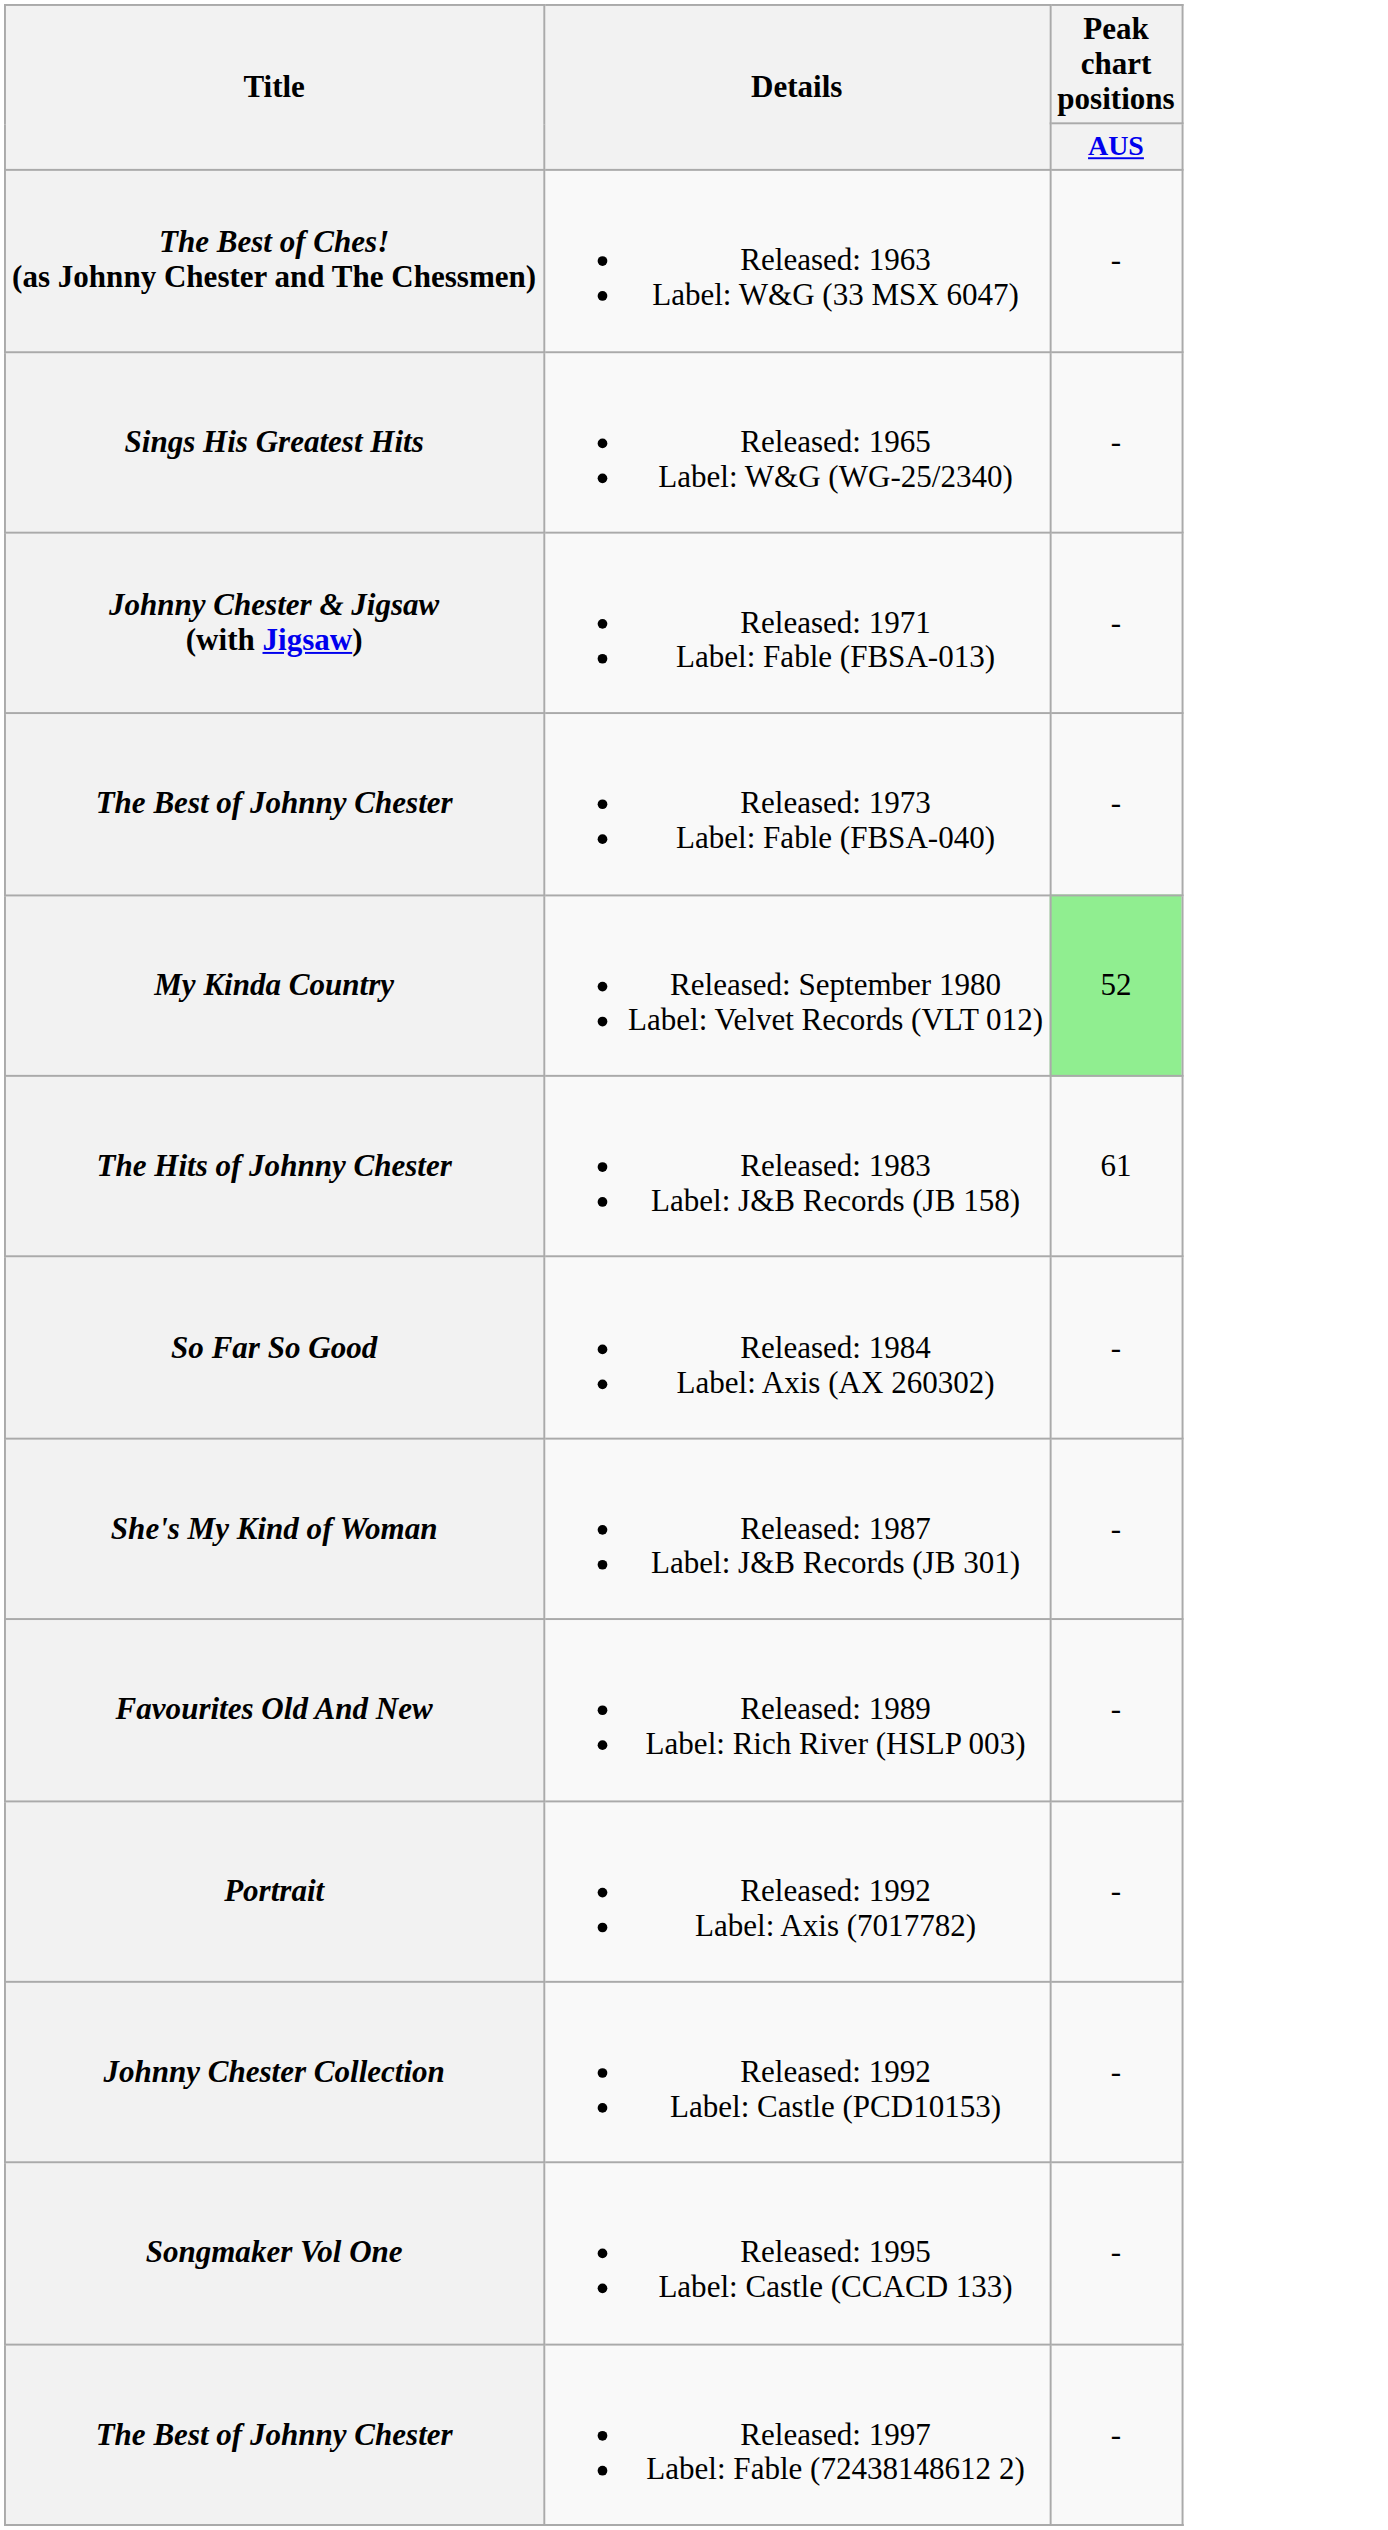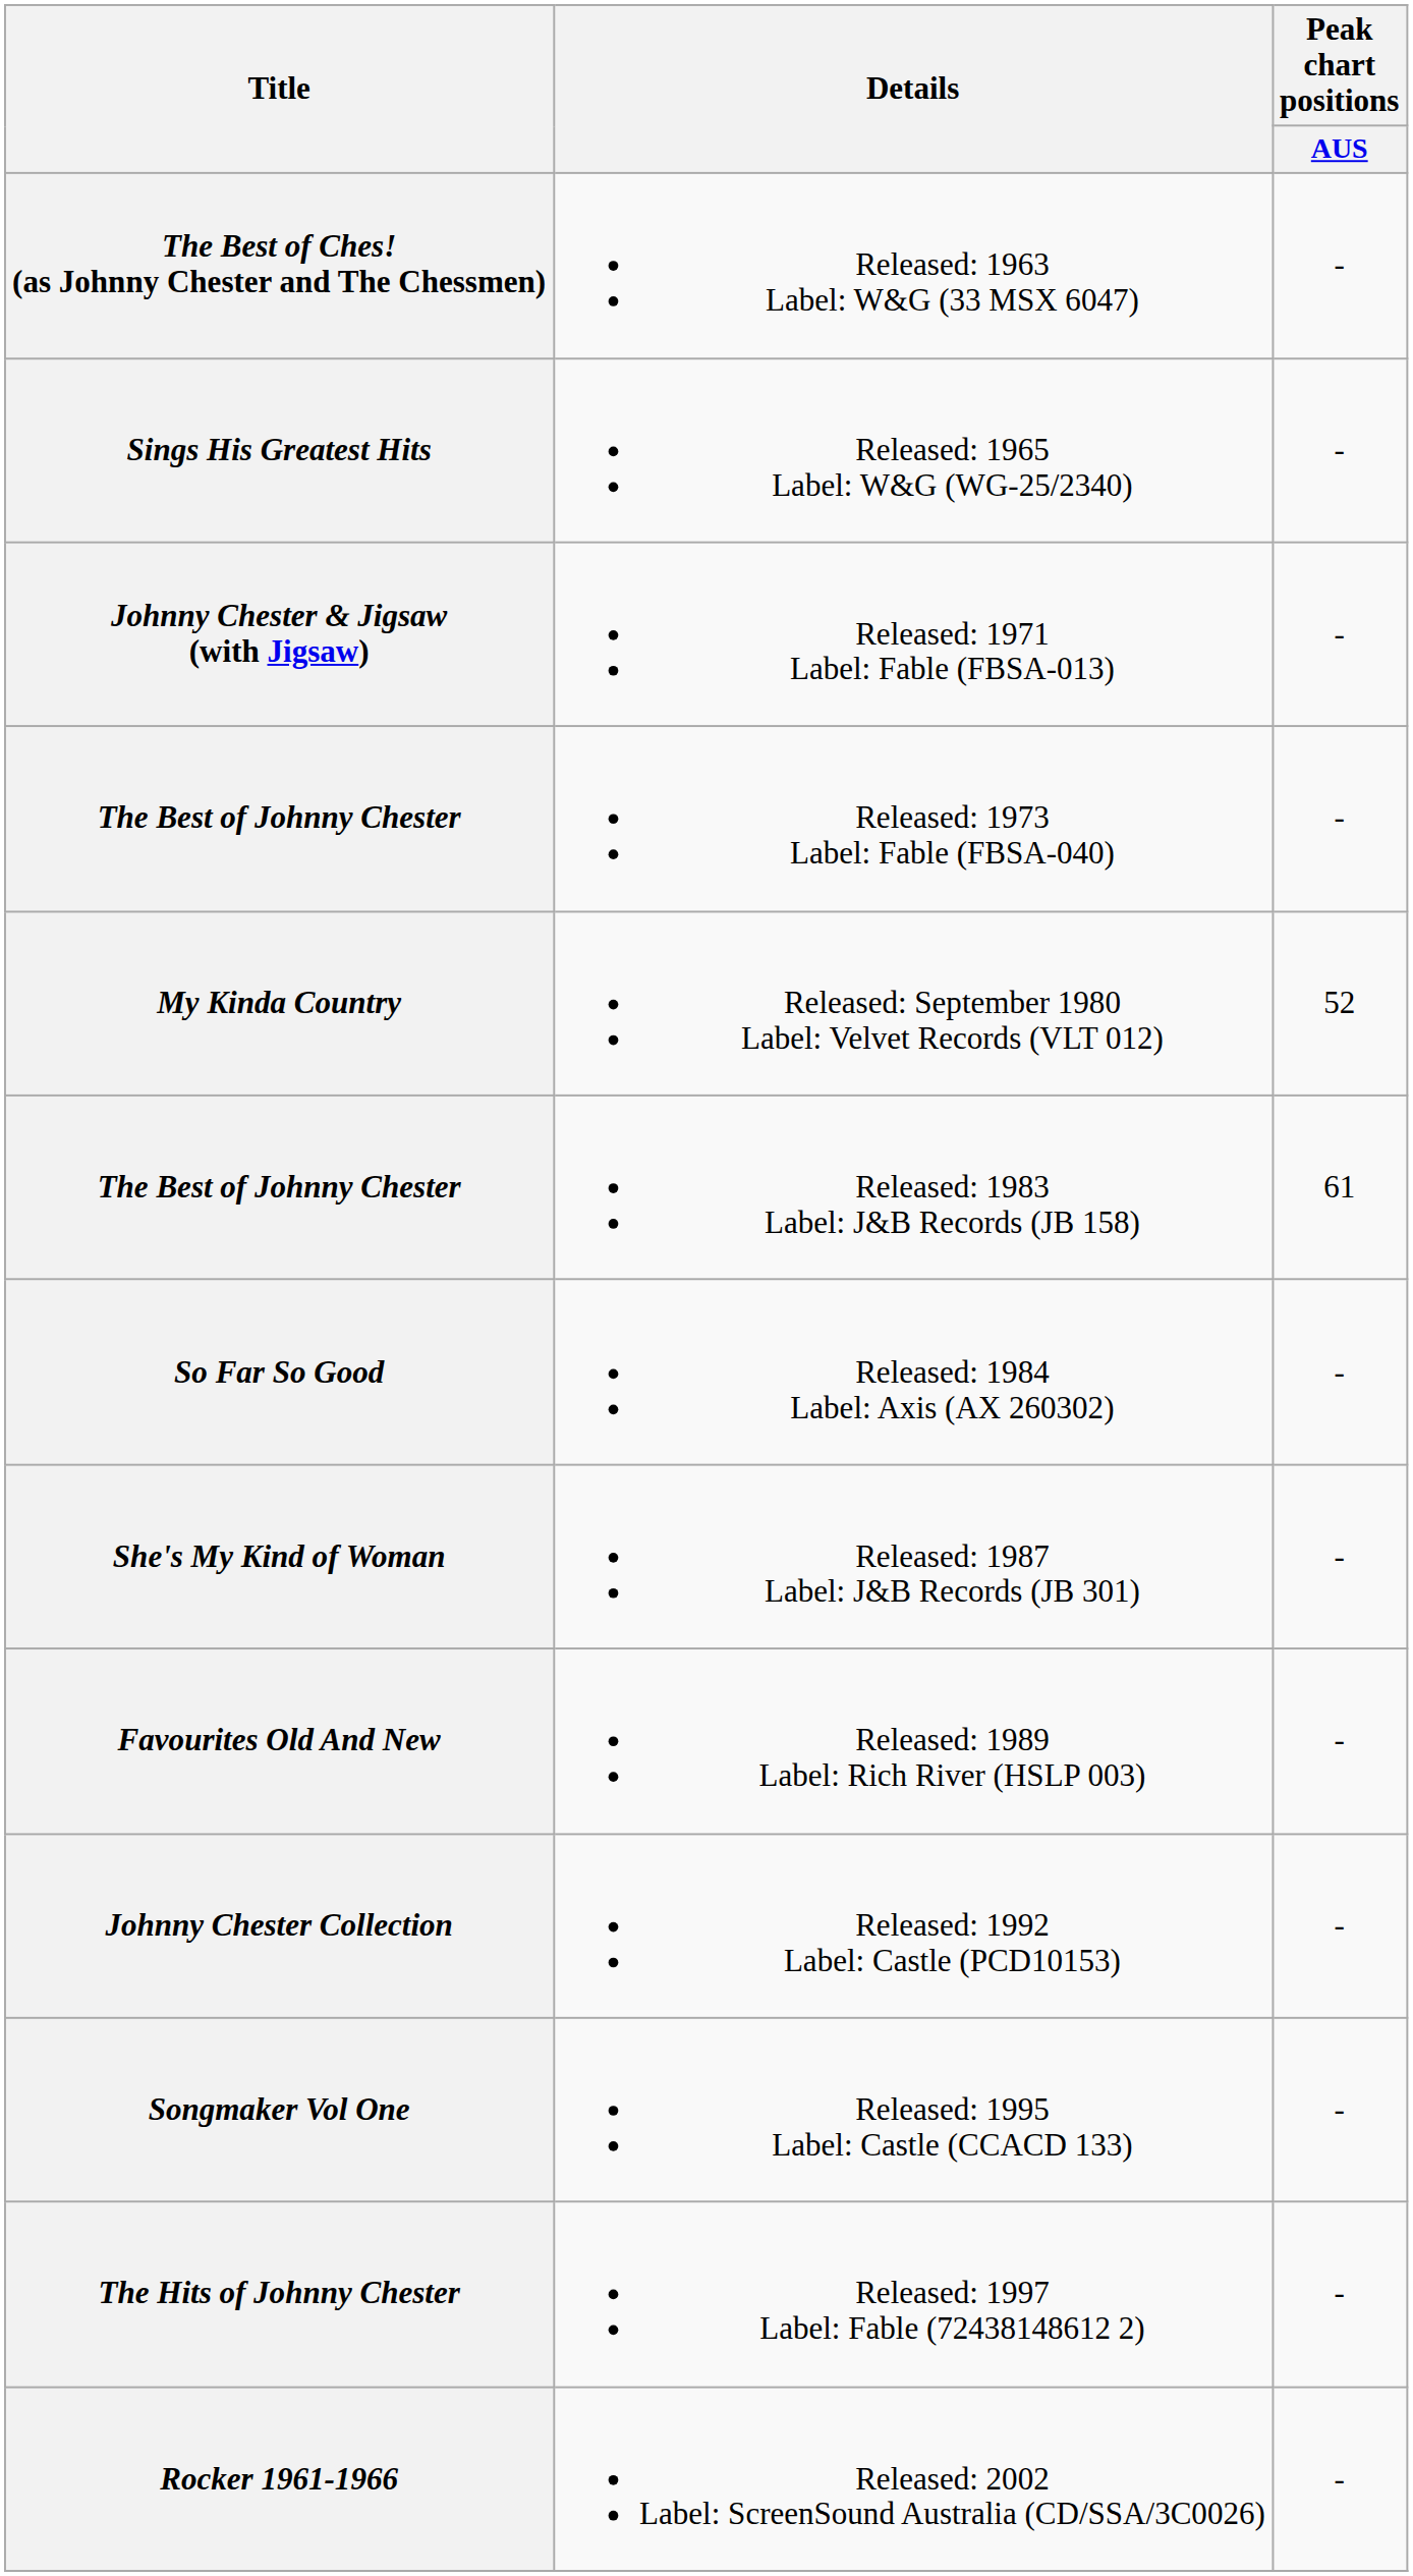Released: September 1980 Label: Velvet Records (VLT 012) | Peak chart positions / AUS: lightgreen background -> no background
Released: 1983 Label: J&B Records (JB 158) | Title: The Hits of Johnny Chester -> The Best of Johnny Chester
- row: Portrait | Released: 1992 Label: Axis (7017782) | -
Released: 1997 Label: Fable (72438148612 2) | Title: The Best of Johnny Chester -> The Hits of Johnny Chester
+ row: Rocker 1961-1966 | Released: 2002 Label: ScreenSound Australia (CD/SSA/3C0026) | -
